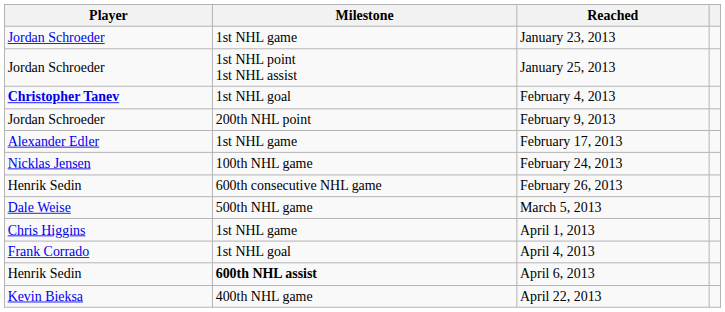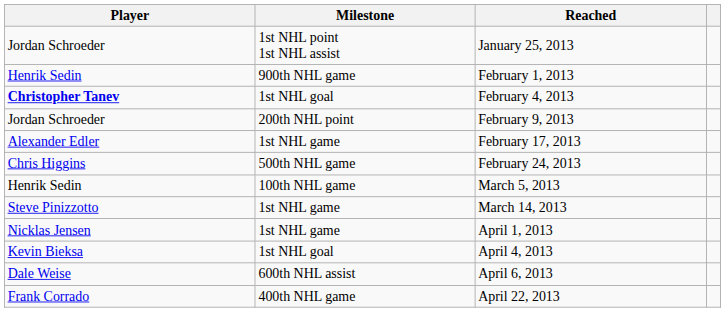- row: Jordan Schroeder | 1st NHL game | January 23, 2013
+ row: Henrik Sedin | 900th NHL game | February 1, 2013
February 24, 2013 | Player: Nicklas Jensen -> Chris Higgins
February 24, 2013 | Milestone: 100th NHL game -> 500th NHL game
- row: Henrik Sedin | 600th consecutive NHL game | February 26, 2013
March 5, 2013 | Player: Dale Weise -> Henrik Sedin
March 5, 2013 | Milestone: 500th NHL game -> 100th NHL game
+ row: Steve Pinizzotto | 1st NHL game | March 14, 2013
April 1, 2013 | Player: Chris Higgins -> Nicklas Jensen
April 4, 2013 | Player: Frank Corrado -> Kevin Bieksa
April 6, 2013 | Player: Henrik Sedin -> Dale Weise
April 6, 2013 | Milestone: bold -> normal
April 22, 2013 | Player: Kevin Bieksa -> Frank Corrado
